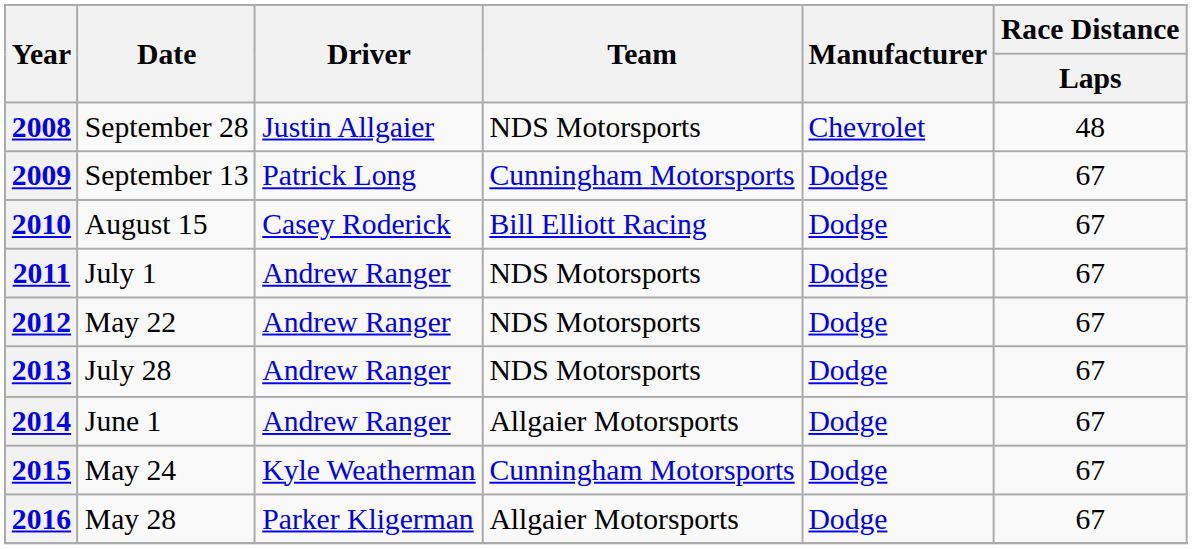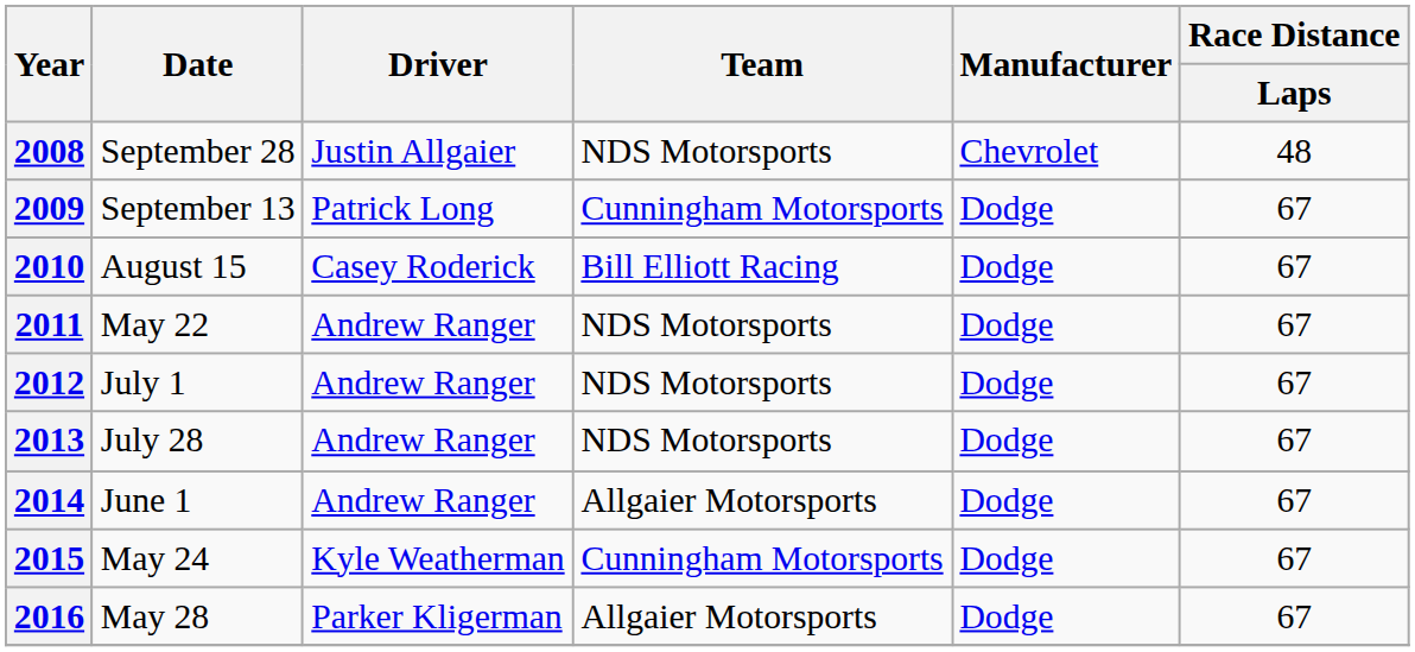2011 | Date: July 1 -> May 22
2012 | Date: May 22 -> July 1
